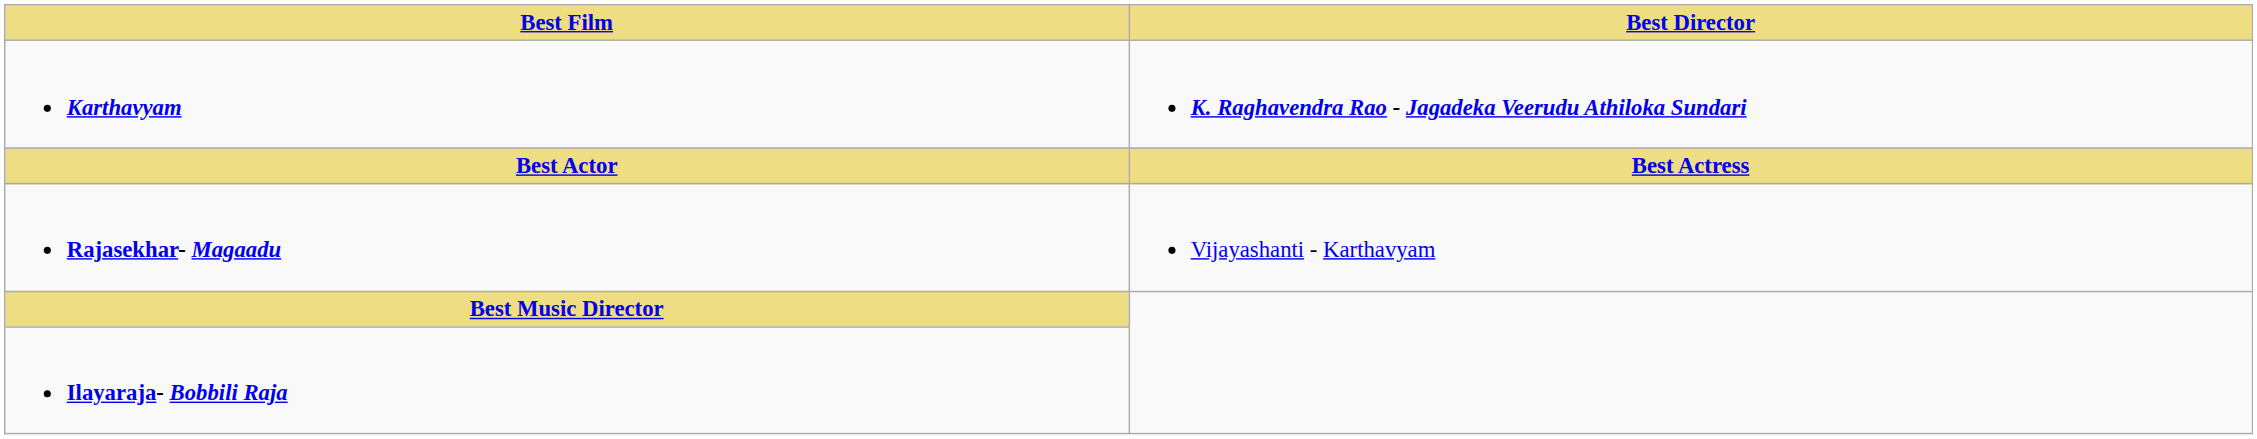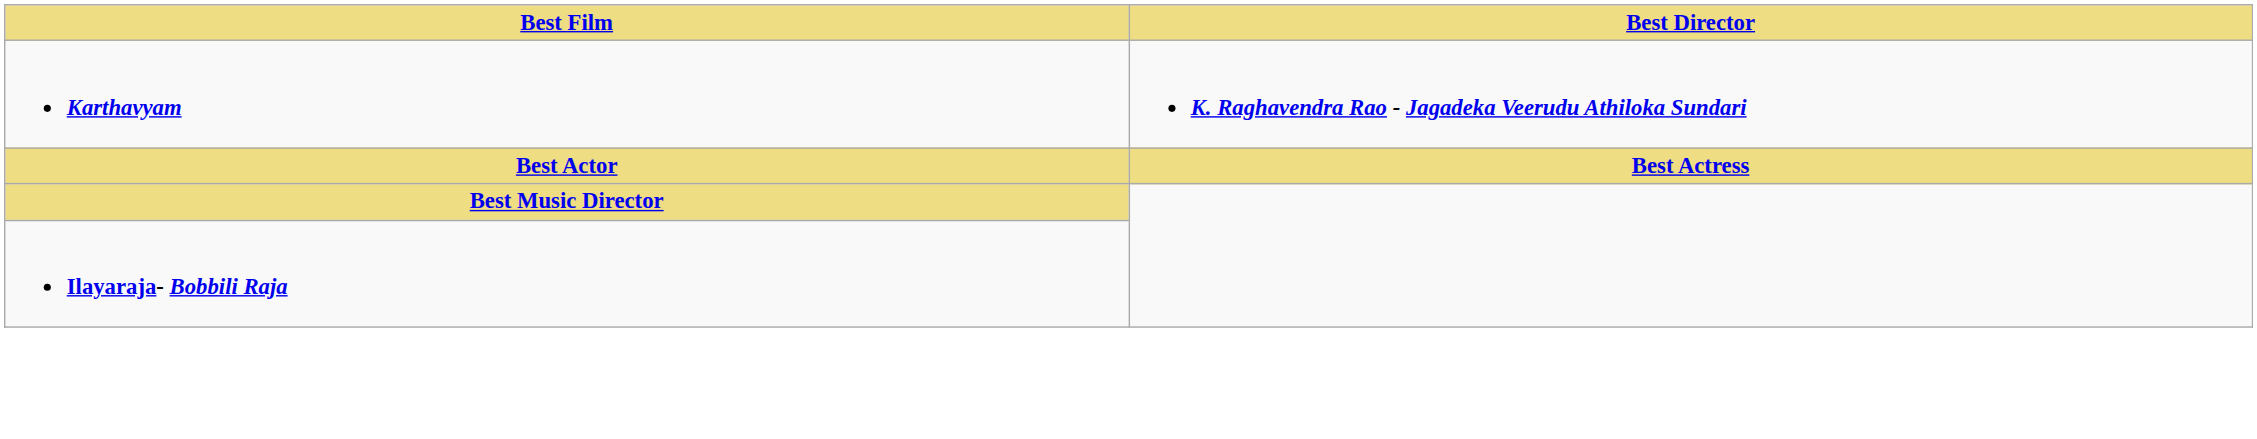- row: Rajasekhar- Magaadu | Vijayashanti - Karthavyam
